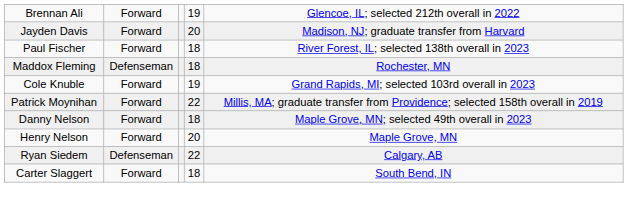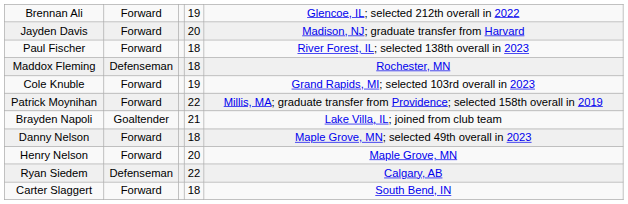+ row: Brayden Napoli | Goaltender | 21 | Lake Villa, IL; joined from club team
